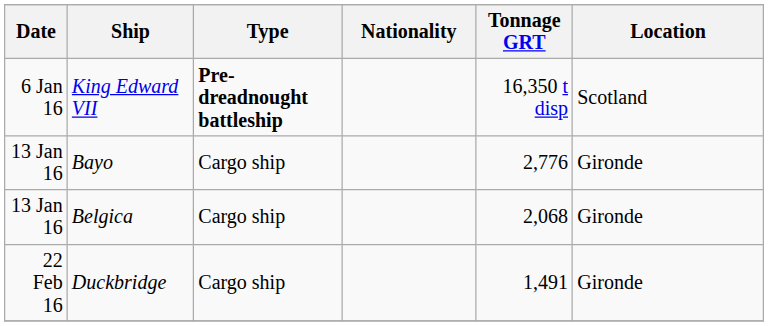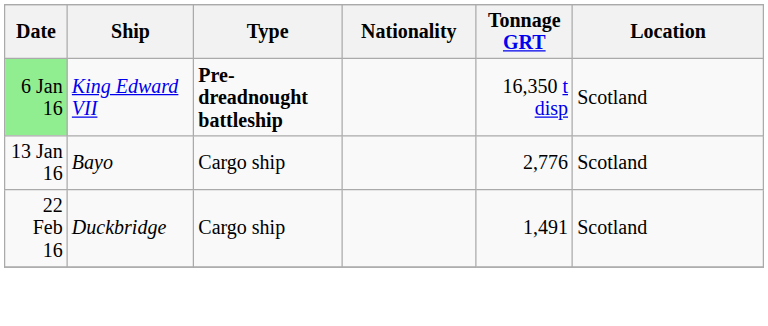King Edward VII | Date: no background -> lightgreen background
Bayo | Location: Gironde -> Scotland
- row: 13 Jan 16 | Belgica | Cargo ship | 2,068 | Gironde
Duckbridge | Location: Gironde -> Scotland
